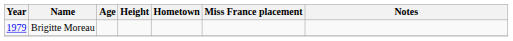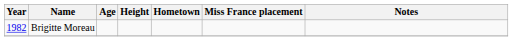Brigitte Moreau | Year: 1979 -> 1982
